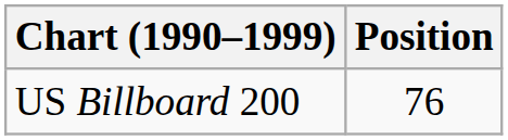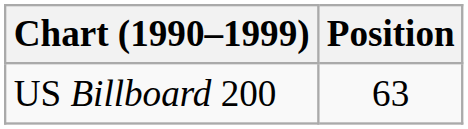US Billboard 200 | Position: 76 -> 63
